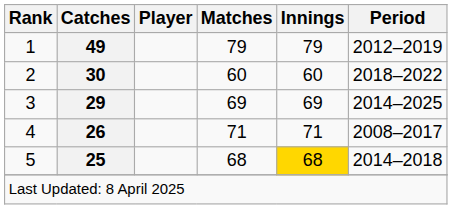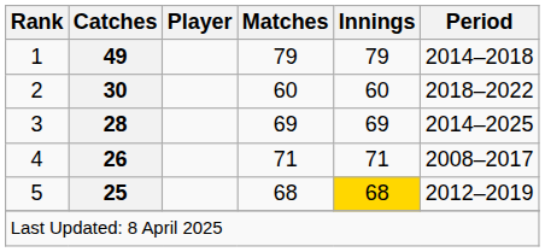1 | Period: 2012–2019 -> 2014–2018
3 | Catches: 29 -> 28
5 | Period: 2014–2018 -> 2012–2019
